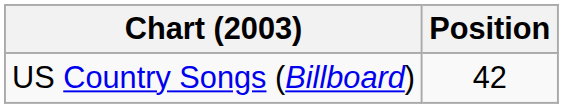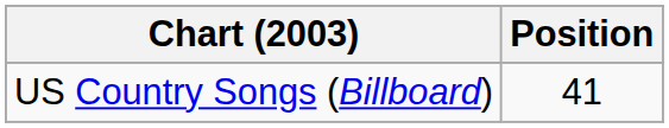US Country Songs (Billboard) | Position: 42 -> 41
